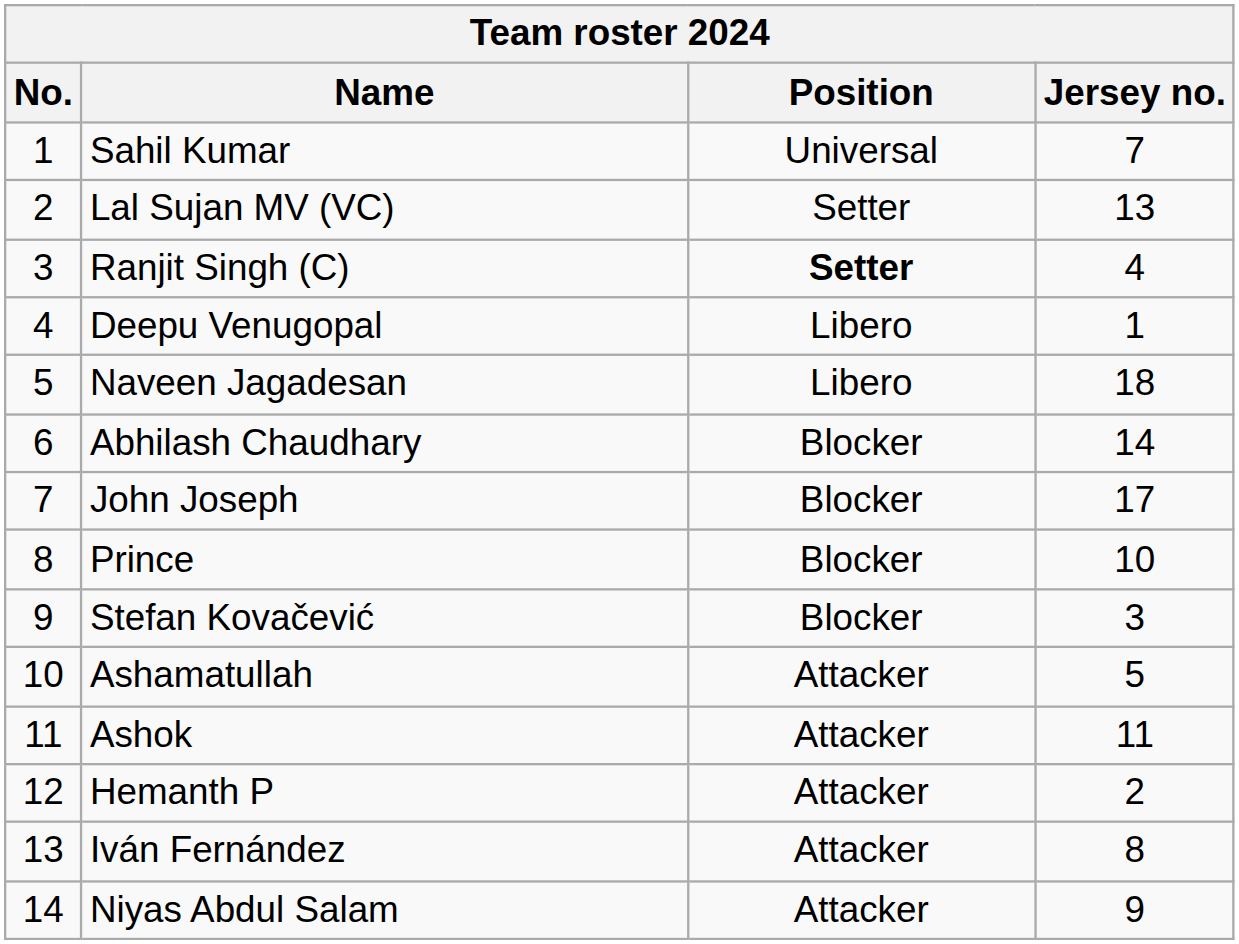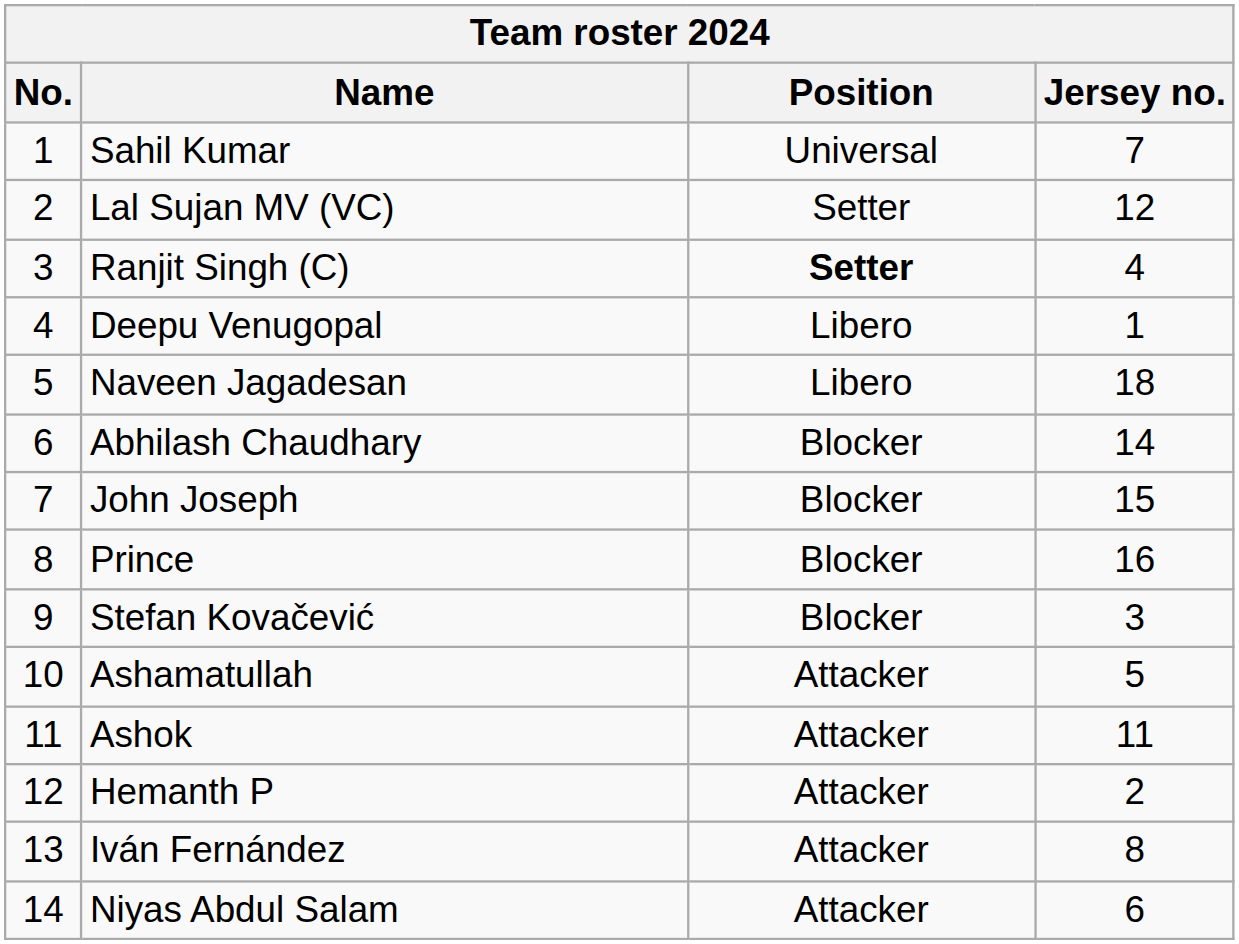Lal Sujan MV (VC) | Jersey no.: 13 -> 12
John Joseph | Jersey no.: 17 -> 15
Prince | Jersey no.: 10 -> 16
Niyas Abdul Salam | Jersey no.: 9 -> 6
